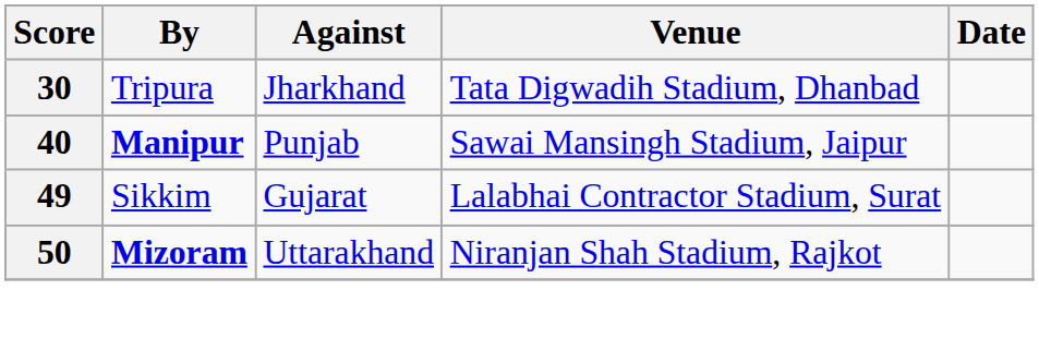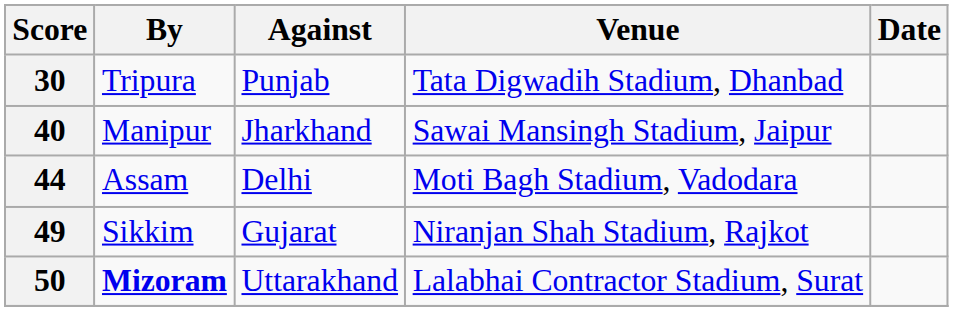30 | Against: Jharkhand -> Punjab
40 | By: bold -> normal
40 | Against: Punjab -> Jharkhand
+ row: 44 | Assam | Delhi | Moti Bagh Stadium, Vadodara
49 | Venue: Lalabhai Contractor Stadium, Surat -> Niranjan Shah Stadium, Rajkot
50 | Venue: Niranjan Shah Stadium, Rajkot -> Lalabhai Contractor Stadium, Surat
